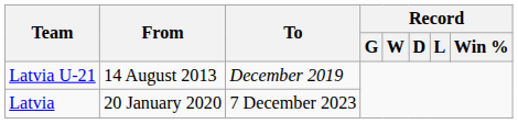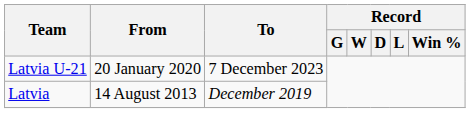Latvia U-21 | From: 14 August 2013 -> 20 January 2020
Latvia U-21 | To: December 2019 -> 7 December 2023
Latvia | From: 20 January 2020 -> 14 August 2013
Latvia | To: 7 December 2023 -> December 2019
